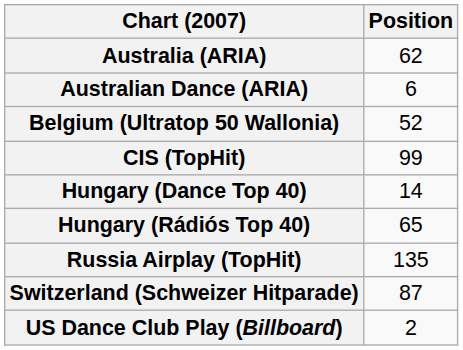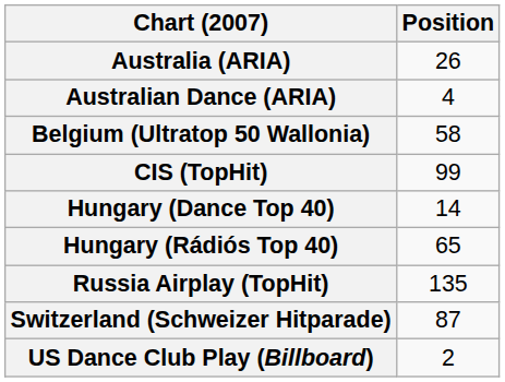Australia (ARIA) | Position: 62 -> 26
Australian Dance (ARIA) | Position: 6 -> 4
Belgium (Ultratop 50 Wallonia) | Position: 52 -> 58
